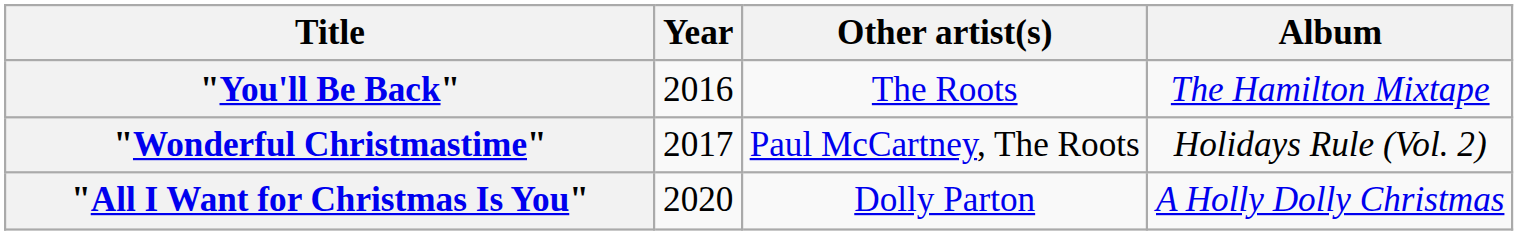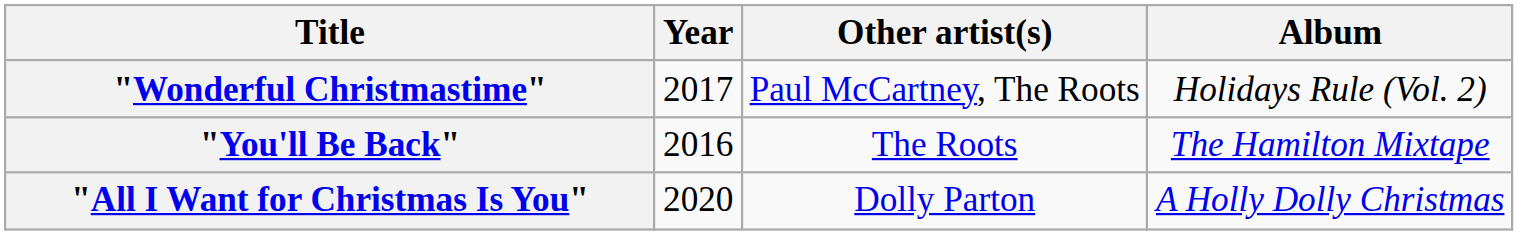rows swapped: "You'll Be Back" <-> "Wonderful Christmastime"
